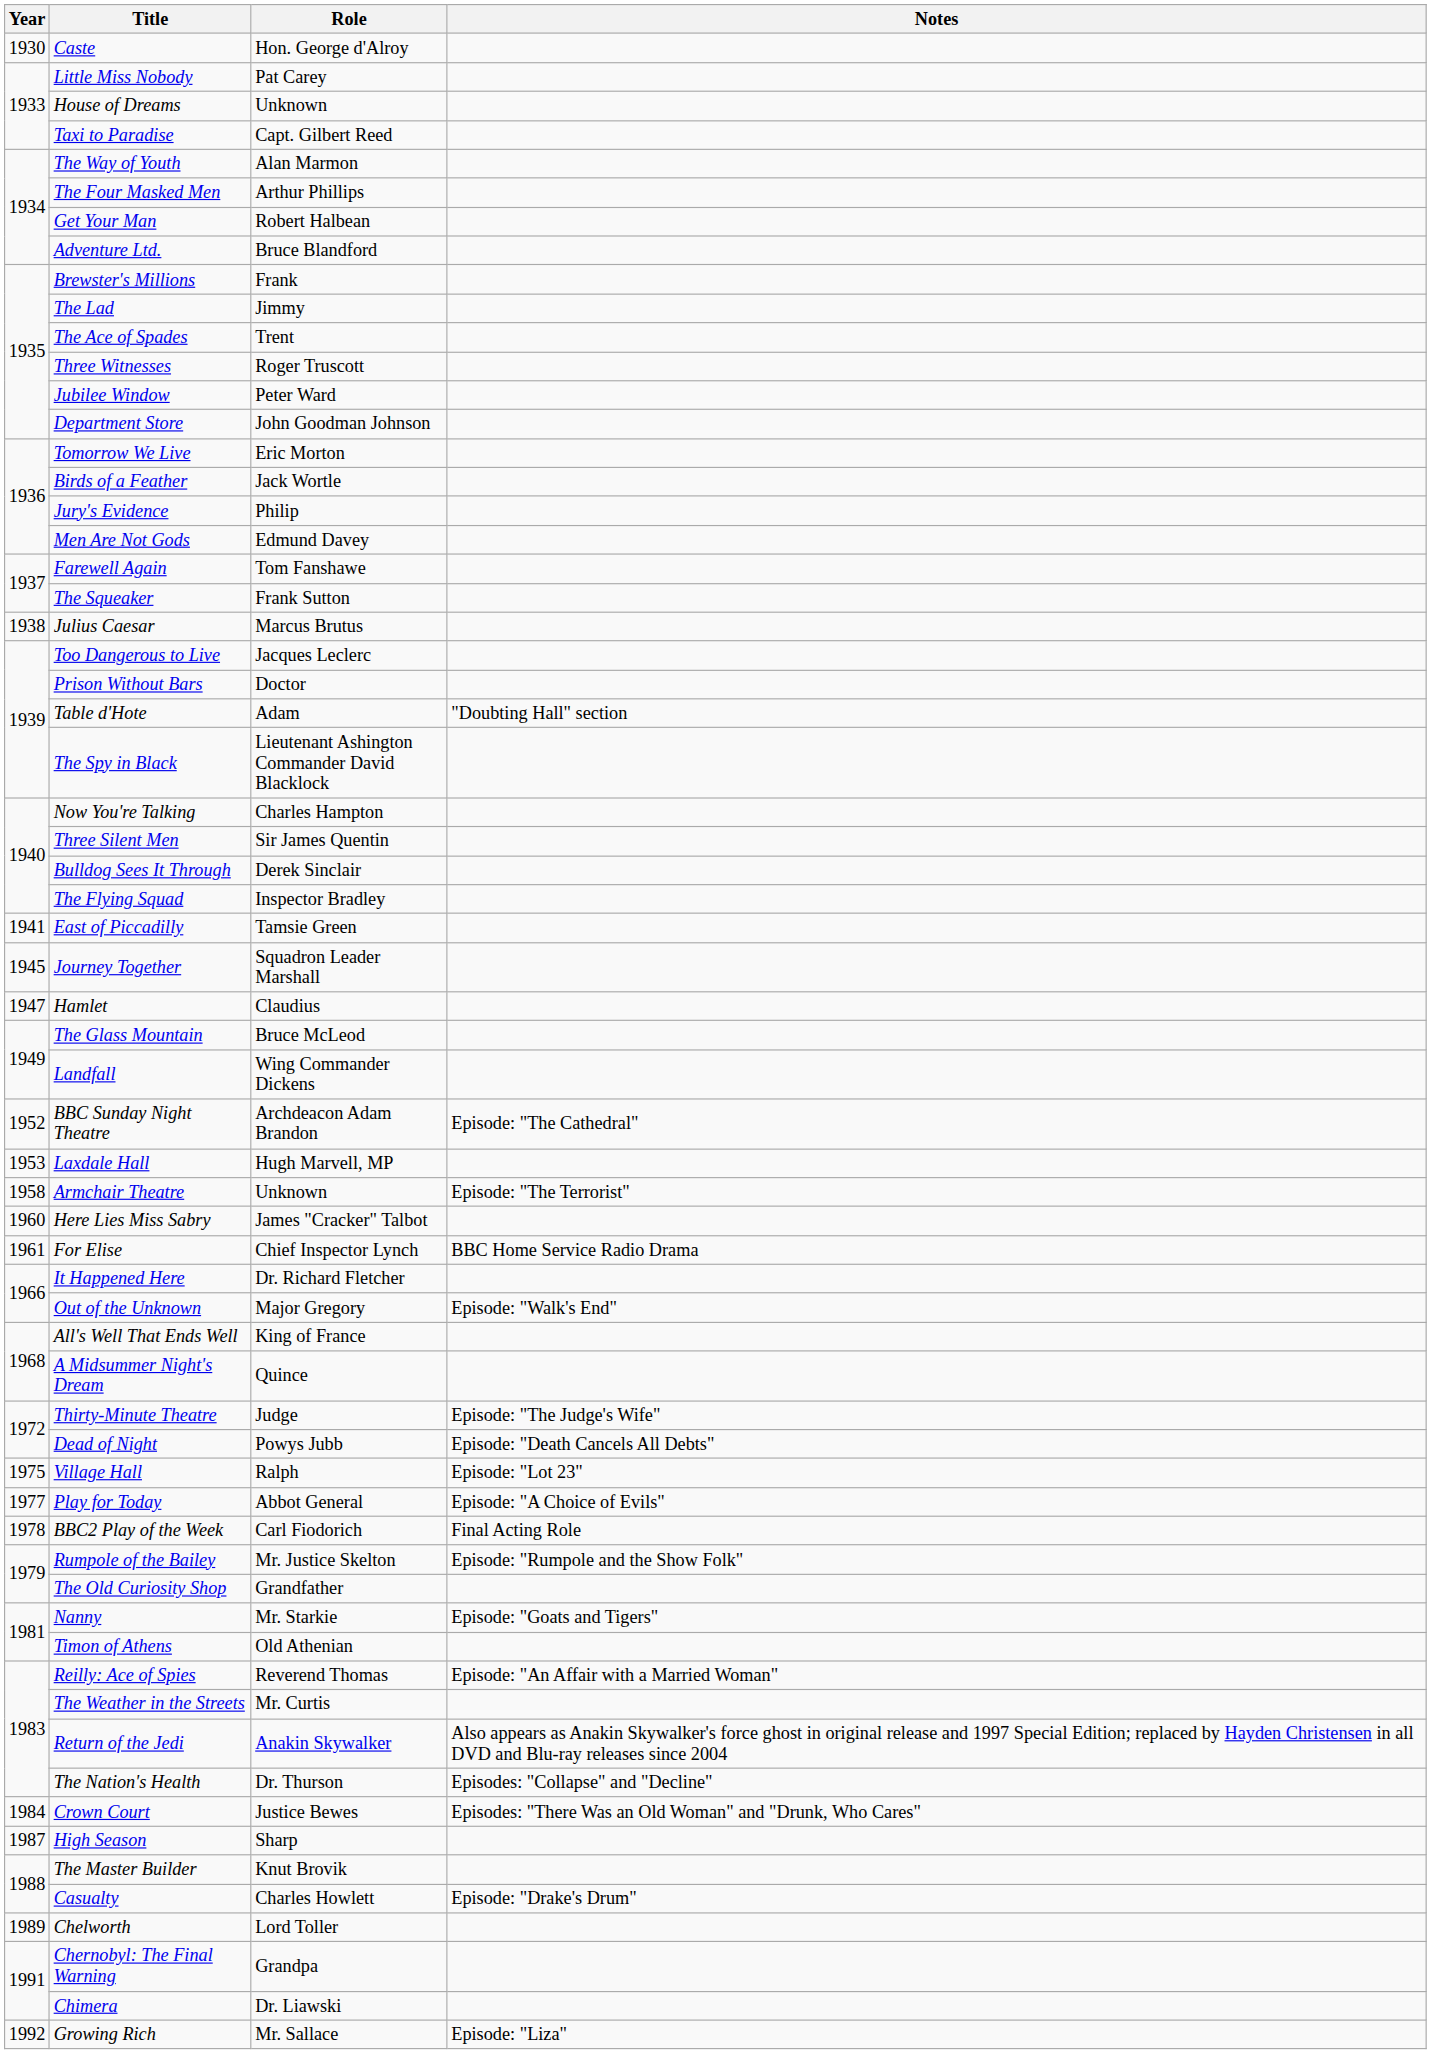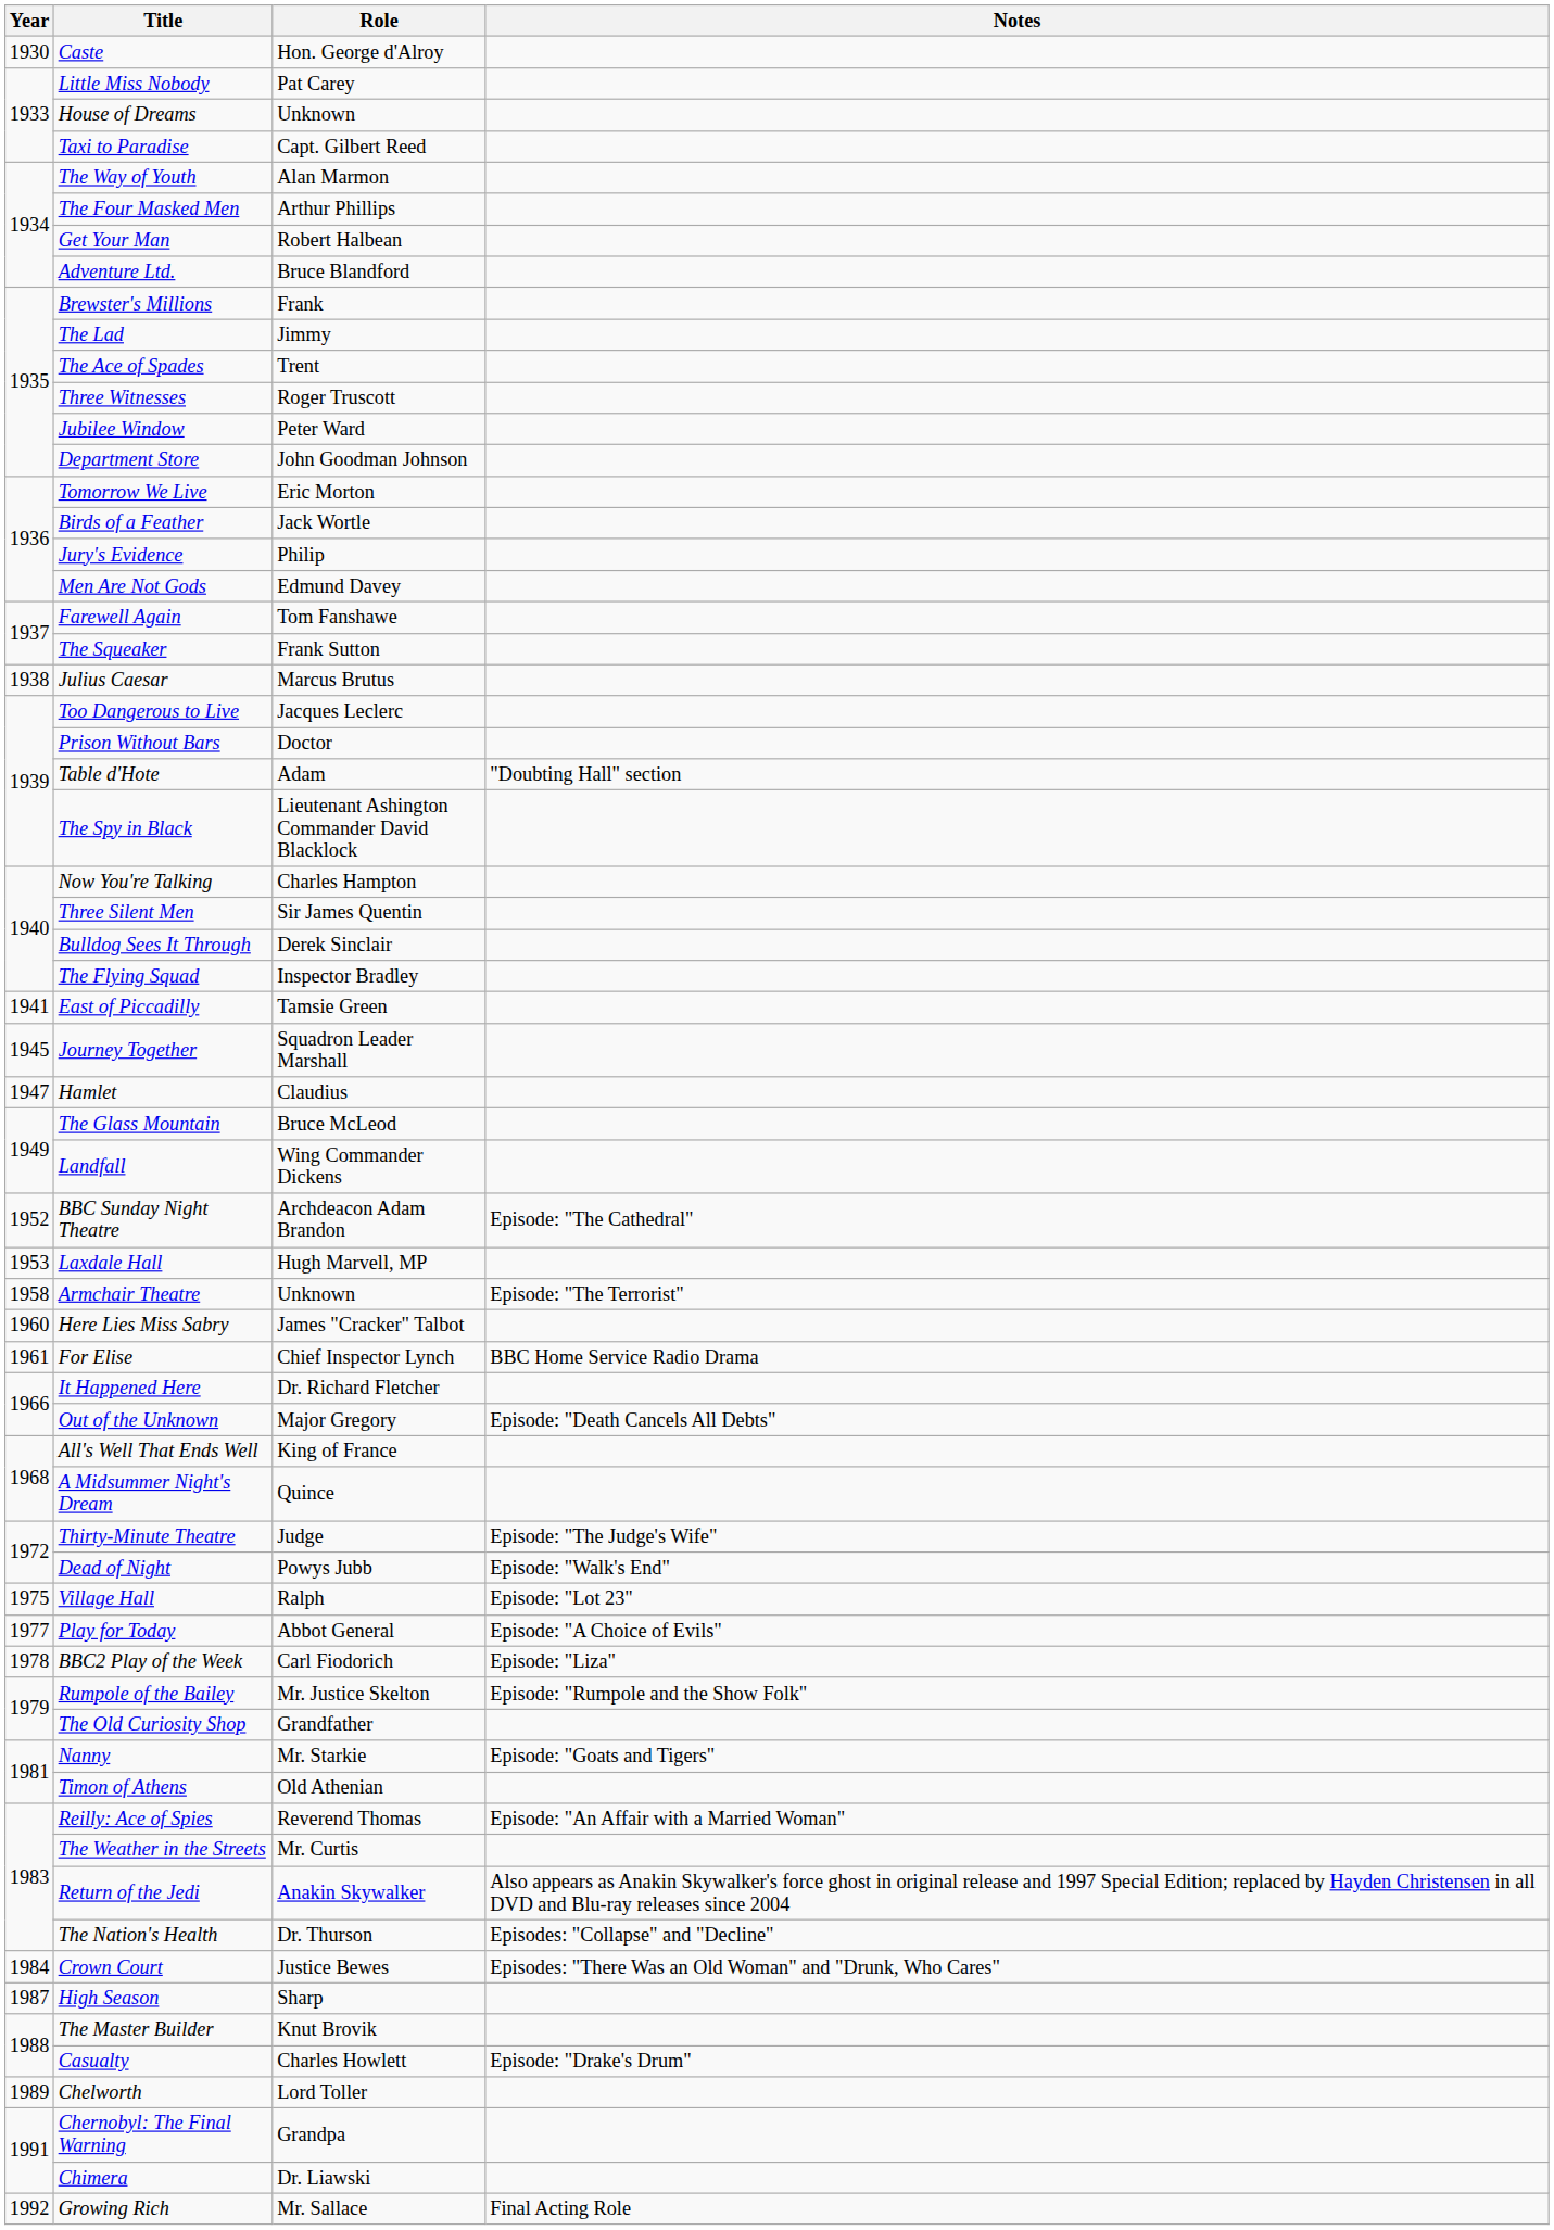Out of the Unknown | Notes: Episode: "Walk's End" -> Episode: "Death Cancels All Debts"
Dead of Night | Notes: Episode: "Death Cancels All Debts" -> Episode: "Walk's End"
BBC2 Play of the Week | Notes: Final Acting Role -> Episode: "Liza"
Growing Rich | Notes: Episode: "Liza" -> Final Acting Role
